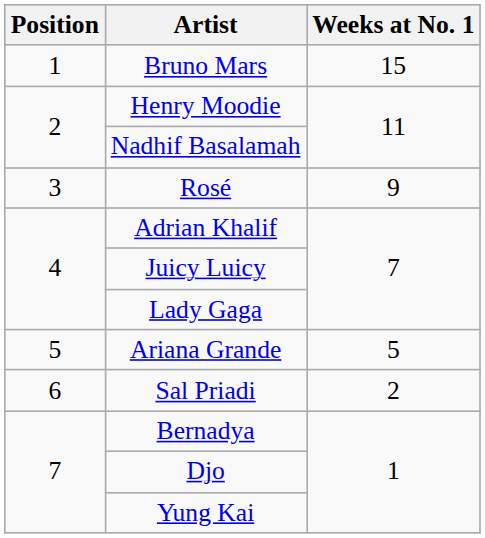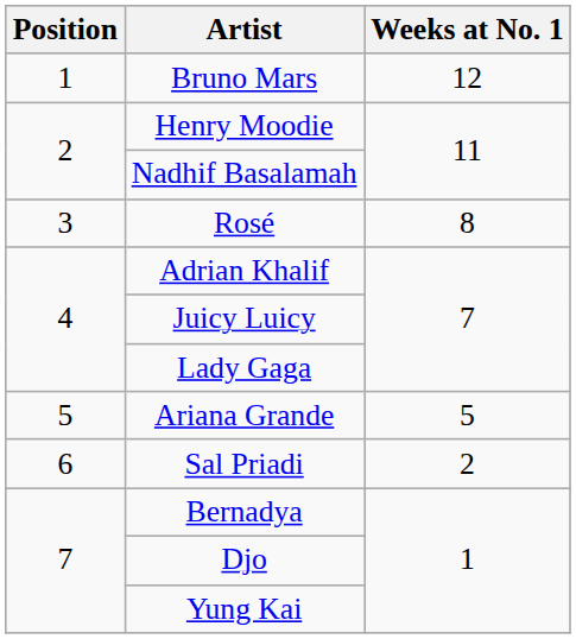Bruno Mars | Weeks at No. 1: 15 -> 12
Rosé | Weeks at No. 1: 9 -> 8
